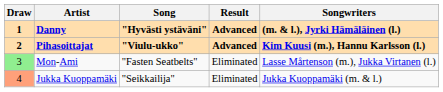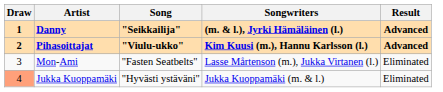columns swapped: Songwriters <-> Result
Danny | Song: "Hyvästi ystäväni" -> "Seikkailija"
Mon-Ami | Draw: lightgreen background -> no background
Jukka Kuoppamäki | Song: "Seikkailija" -> "Hyvästi ystäväni"
